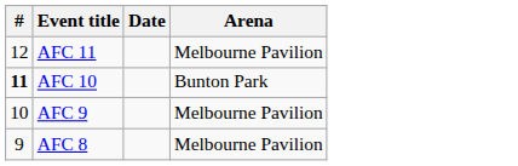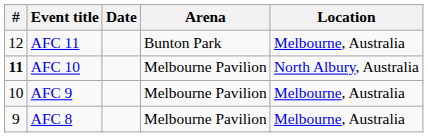+ column: Location | Melbourne, Australia | North Albury, Australia | Melbourne, Australia | Melbourne, Australia
AFC 11 | Arena: Melbourne Pavilion -> Bunton Park
AFC 10 | Arena: Bunton Park -> Melbourne Pavilion
